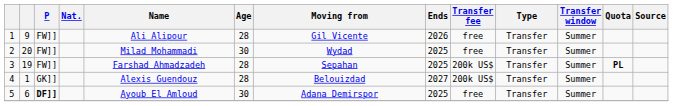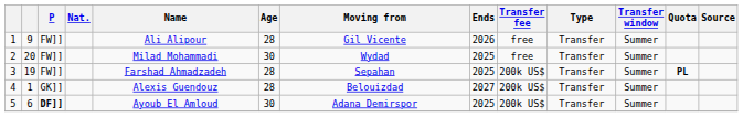5 | Transfer fee: free -> 200k US$
